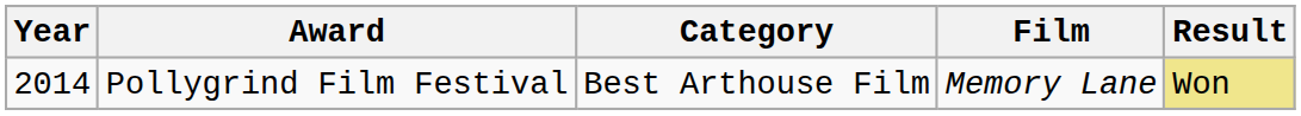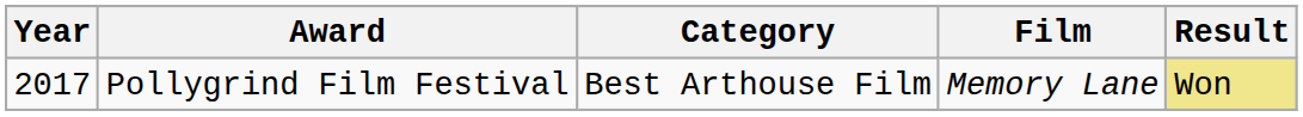Pollygrind Film Festival | Year: 2014 -> 2017
